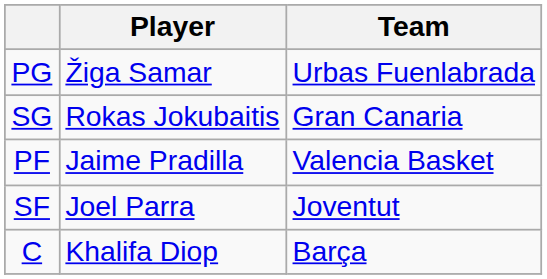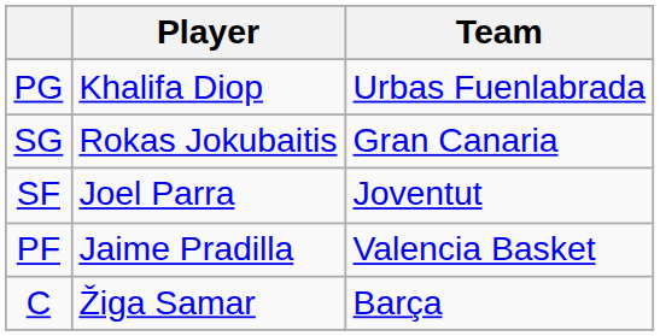PG | Player: Žiga Samar -> Khalifa Diop
rows swapped: SF <-> PF
C | Player: Khalifa Diop -> Žiga Samar
